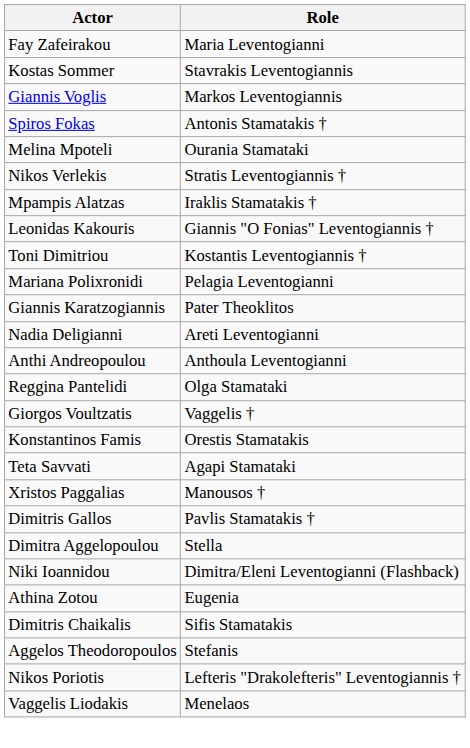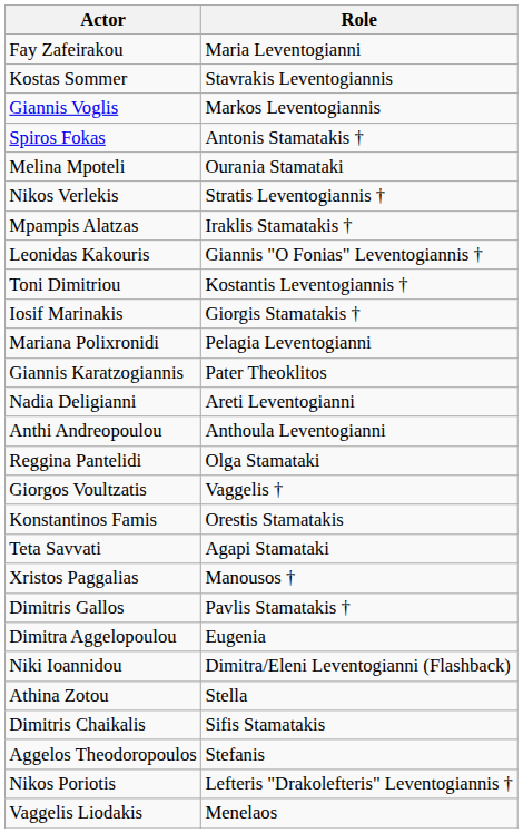+ row: Iosif Marinakis | Giorgis Stamatakis †
Dimitra Aggelopoulou | Role: Stella -> Eugenia
Athina Zotou | Role: Eugenia -> Stella
